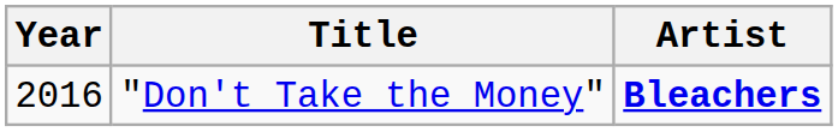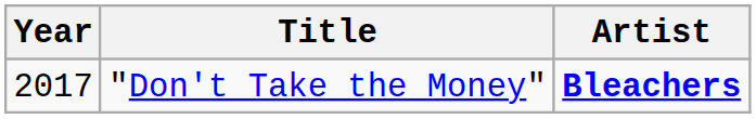"Don't Take the Money" | Year: 2016 -> 2017
